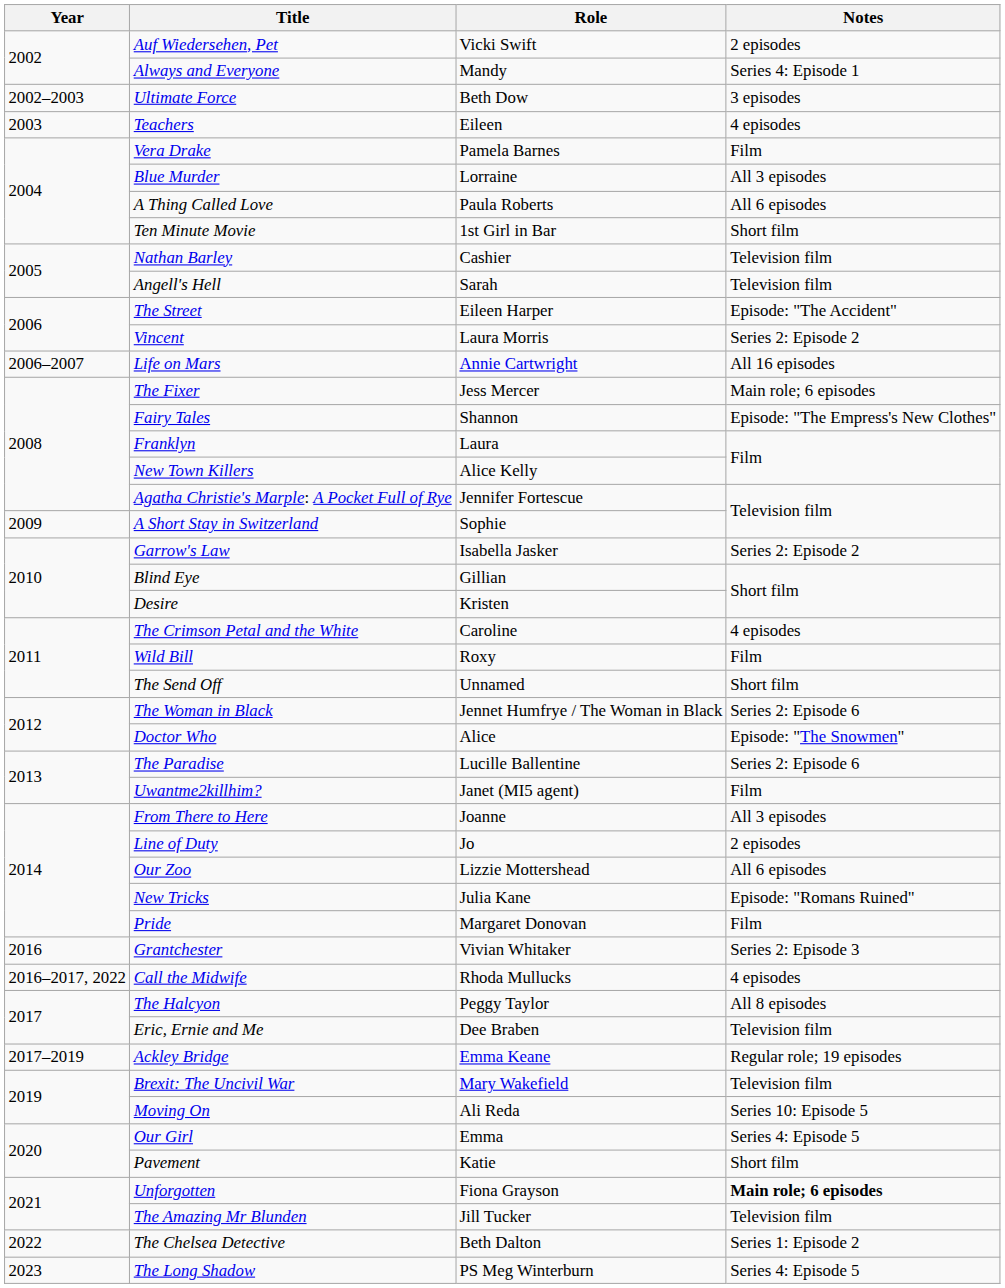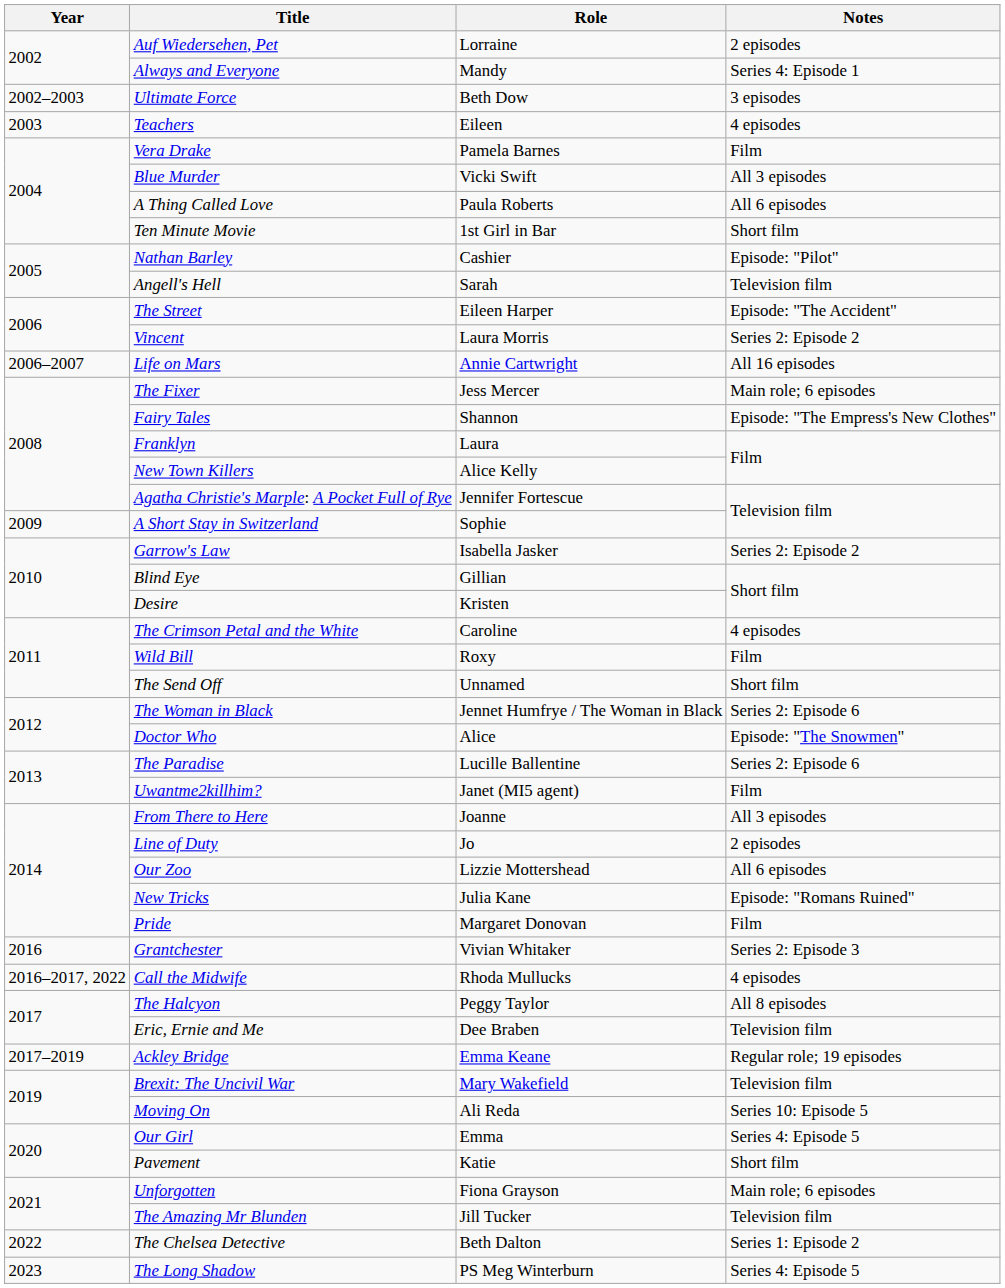Auf Wiedersehen, Pet | Role: Vicki Swift -> Lorraine
Blue Murder | Role: Lorraine -> Vicki Swift
Nathan Barley | Notes: Television film -> Episode: "Pilot"
Unforgotten | Notes: bold -> normal
